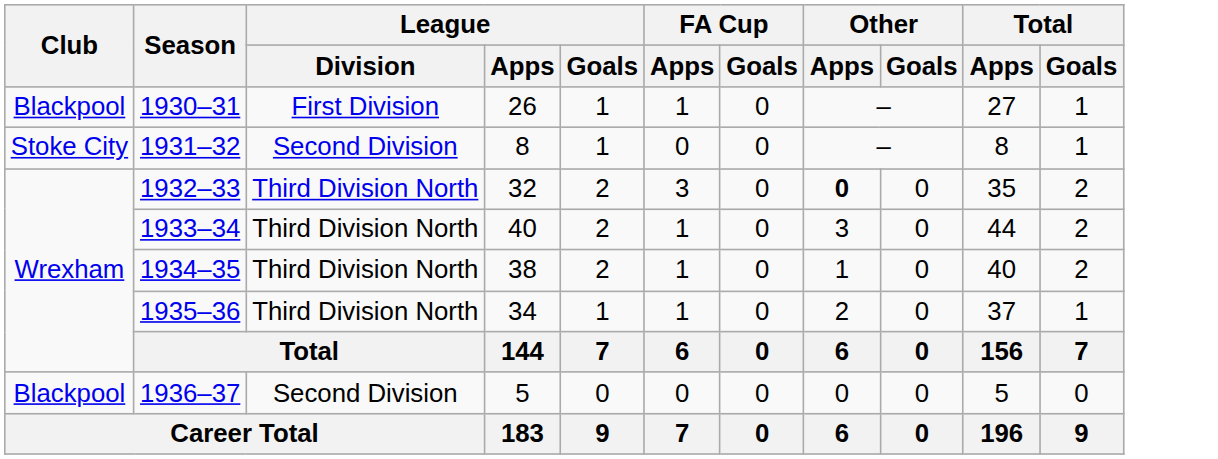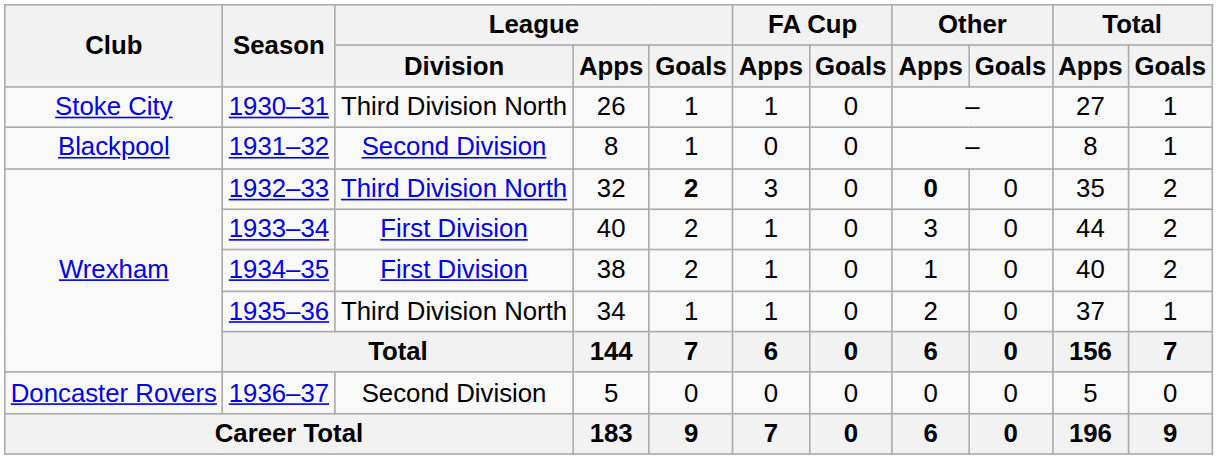1930–31 | Club: Blackpool -> Stoke City
1930–31 | League / Division: First Division -> Third Division North
1931–32 | Club: Stoke City -> Blackpool
1932–33 | League / Goals: normal -> bold
1933–34 | League / Division: Third Division North -> First Division
1934–35 | League / Division: Third Division North -> First Division
1936–37 | Club: Blackpool -> Doncaster Rovers
